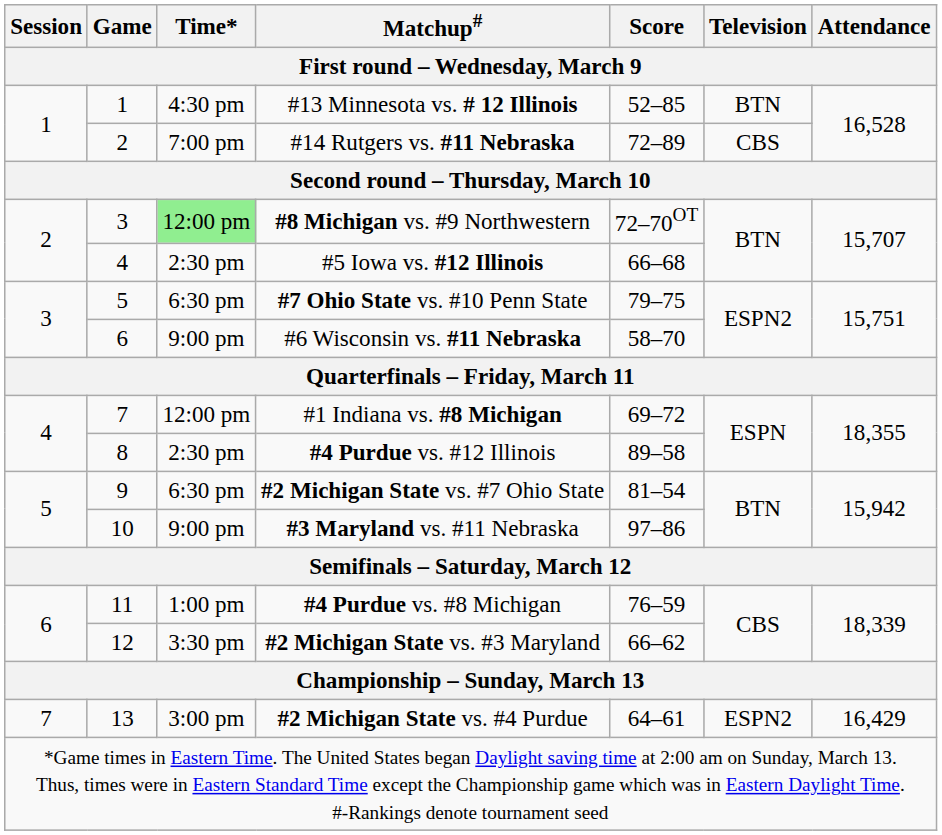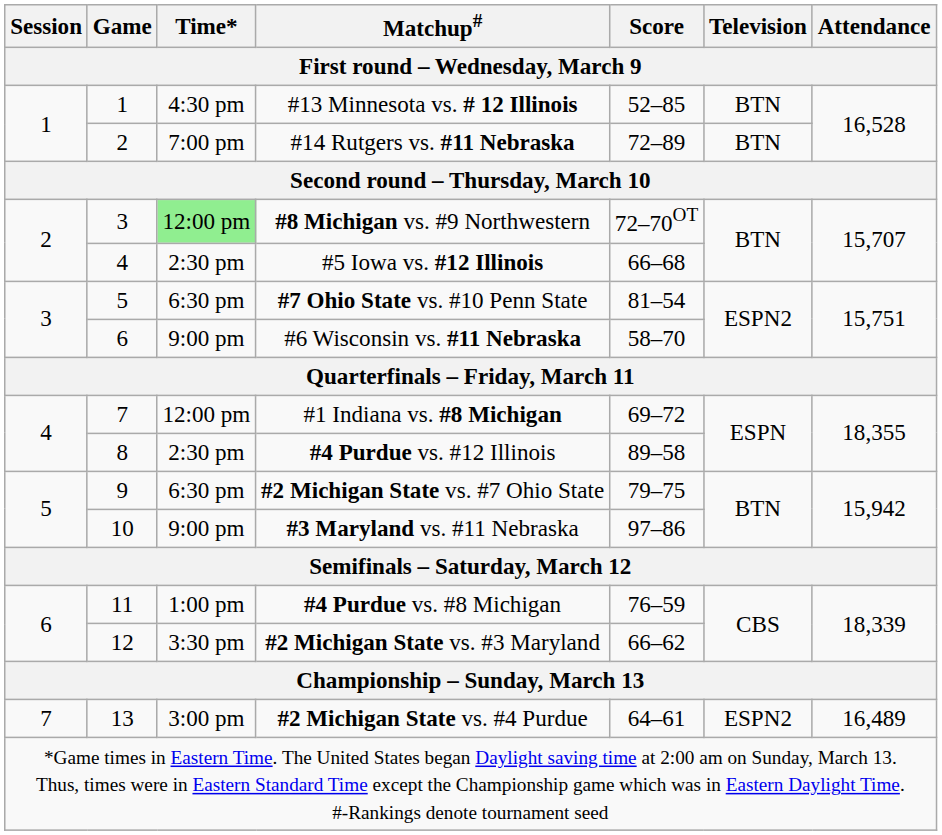#14 Rutgers vs. #11 Nebraska | Television: CBS -> BTN
#7 Ohio State vs. #10 Penn State | Score: 79–75 -> 81–54
#2 Michigan State vs. #7 Ohio State | Score: 81–54 -> 79–75
#2 Michigan State vs. #4 Purdue | Attendance: 16,429 -> 16,489
